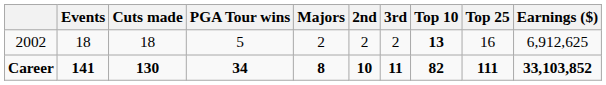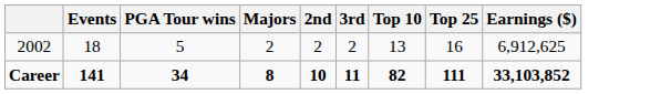- column: Cuts made | 18 | 130
2002 | Top 10: bold -> normal
